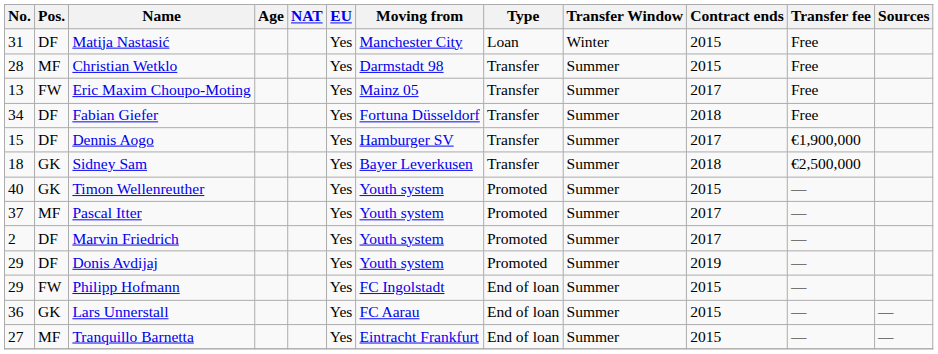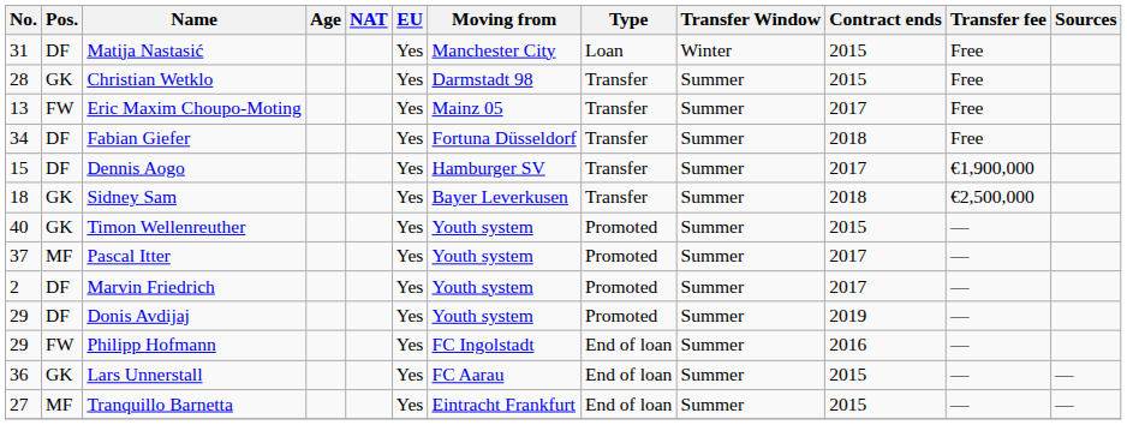Christian Wetklo | Pos.: MF -> GK
Philipp Hofmann | Contract ends: 2015 -> 2016
